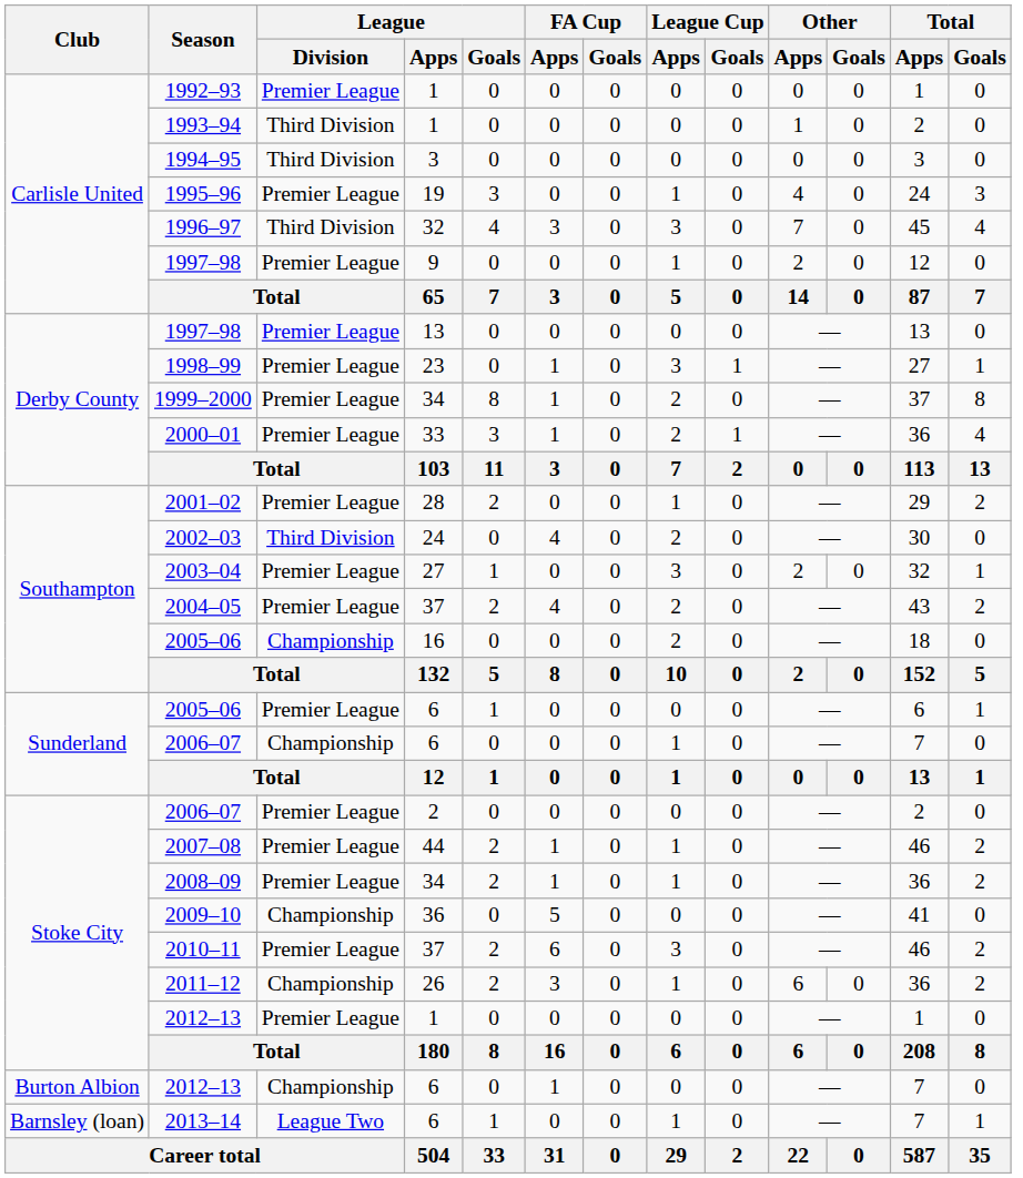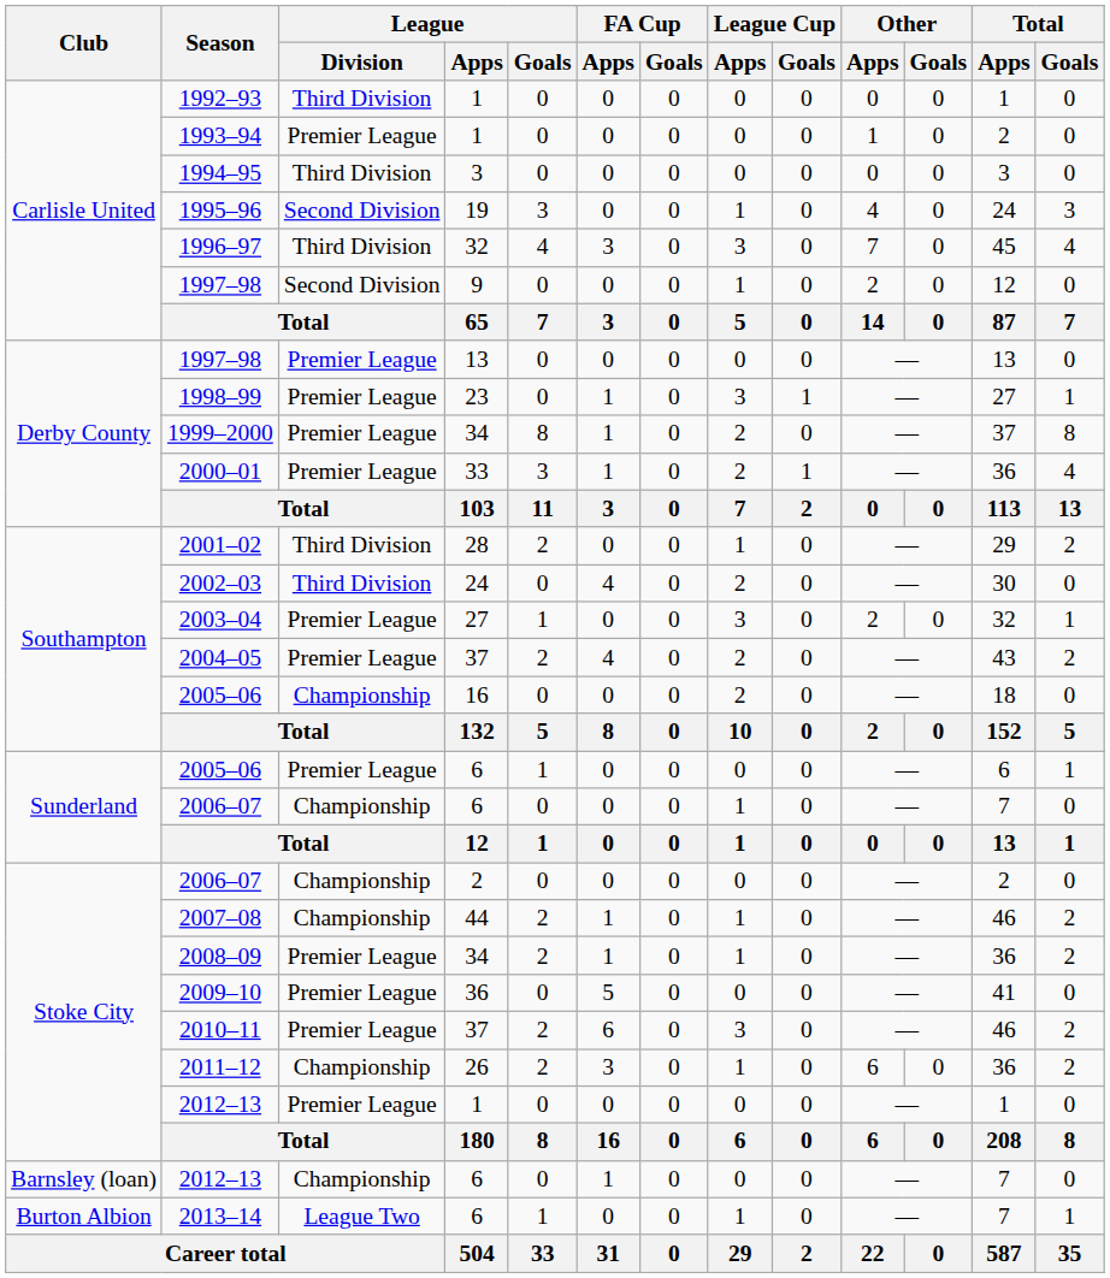1992–93 | League / Division: Premier League -> Third Division
1993–94 | League / Division: Third Division -> Premier League
1995–96 | League / Division: Premier League -> Second Division
1997–98 / 9 | League / Division: Premier League -> Second Division
2001–02 | League / Division: Premier League -> Third Division
2006–07 / 2 | League / Division: Premier League -> Championship
2007–08 | League / Division: Premier League -> Championship
2009–10 | League / Division: Championship -> Premier League
2012–13 / 6 | Club: Burton Albion -> Barnsley (loan)
2013–14 | Club: Barnsley (loan) -> Burton Albion
